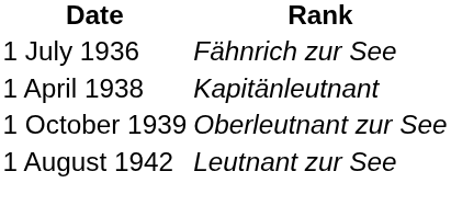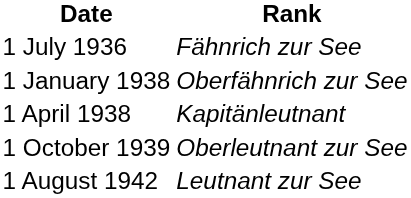+ row: 1 January 1938 | Oberfähnrich zur See
